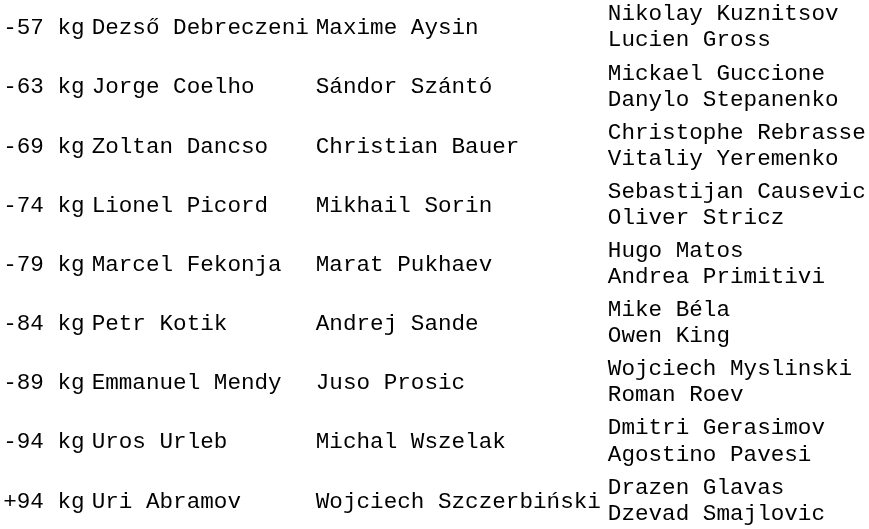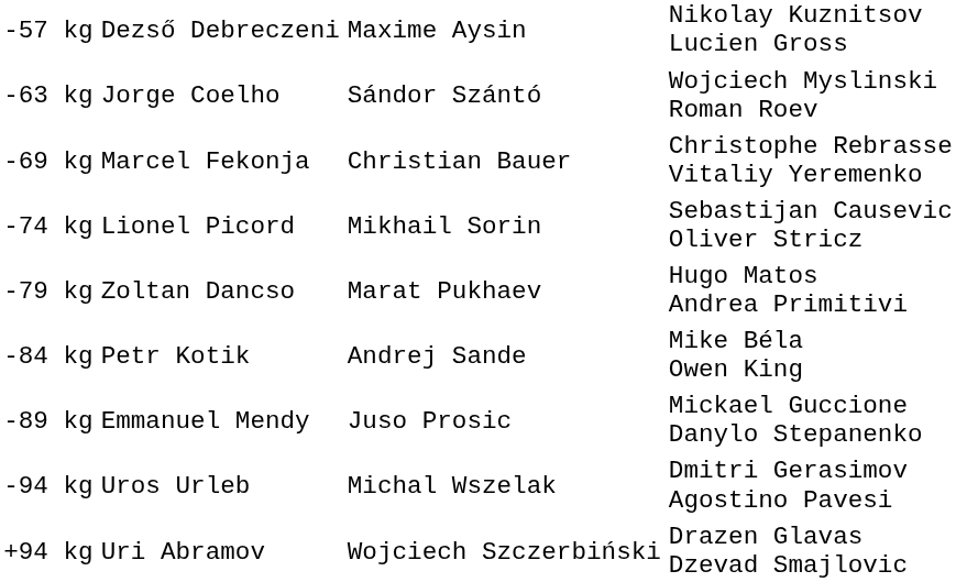-63 kg | column 4: Mickael Guccione Danylo Stepanenko -> Wojciech Myslinski Roman Roev
-69 kg | column 2: Zoltan Dancso -> Marcel Fekonja
-79 kg | column 2: Marcel Fekonja -> Zoltan Dancso
-89 kg | column 4: Wojciech Myslinski Roman Roev -> Mickael Guccione Danylo Stepanenko
